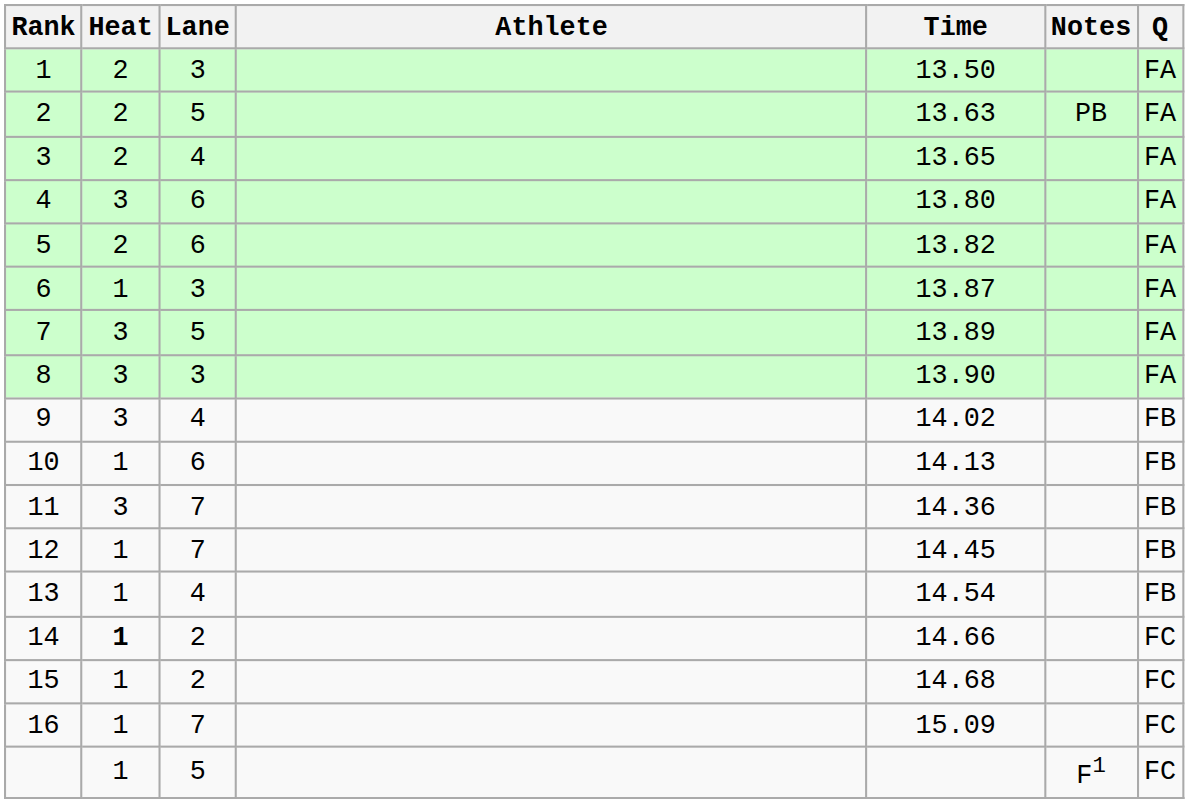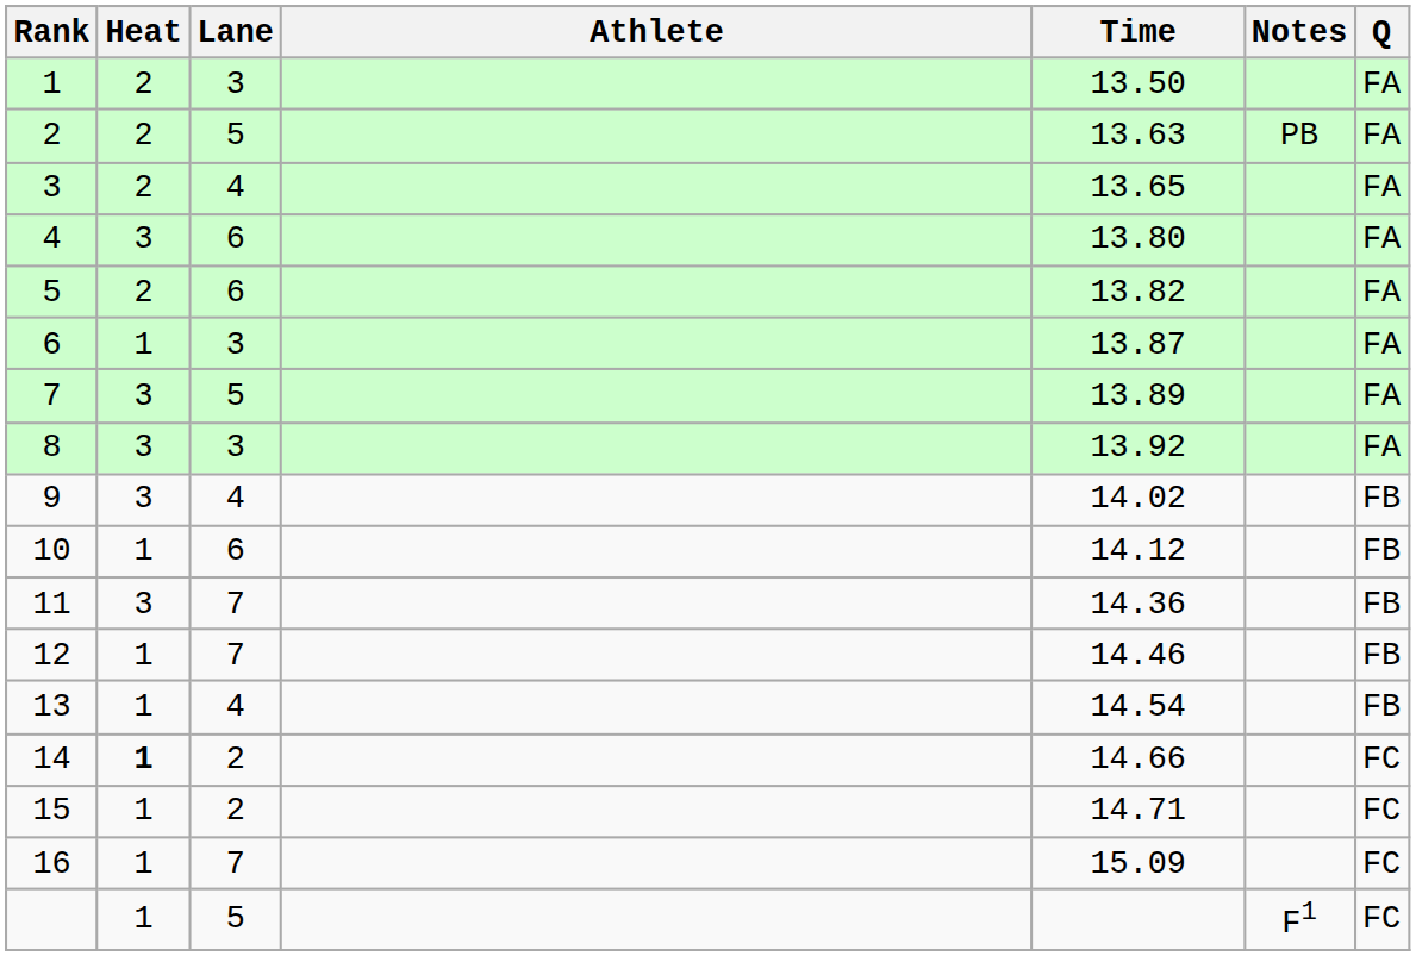8 | Time: 13.90 -> 13.92
10 | Time: 14.13 -> 14.12
12 | Time: 14.45 -> 14.46
15 | Time: 14.68 -> 14.71
